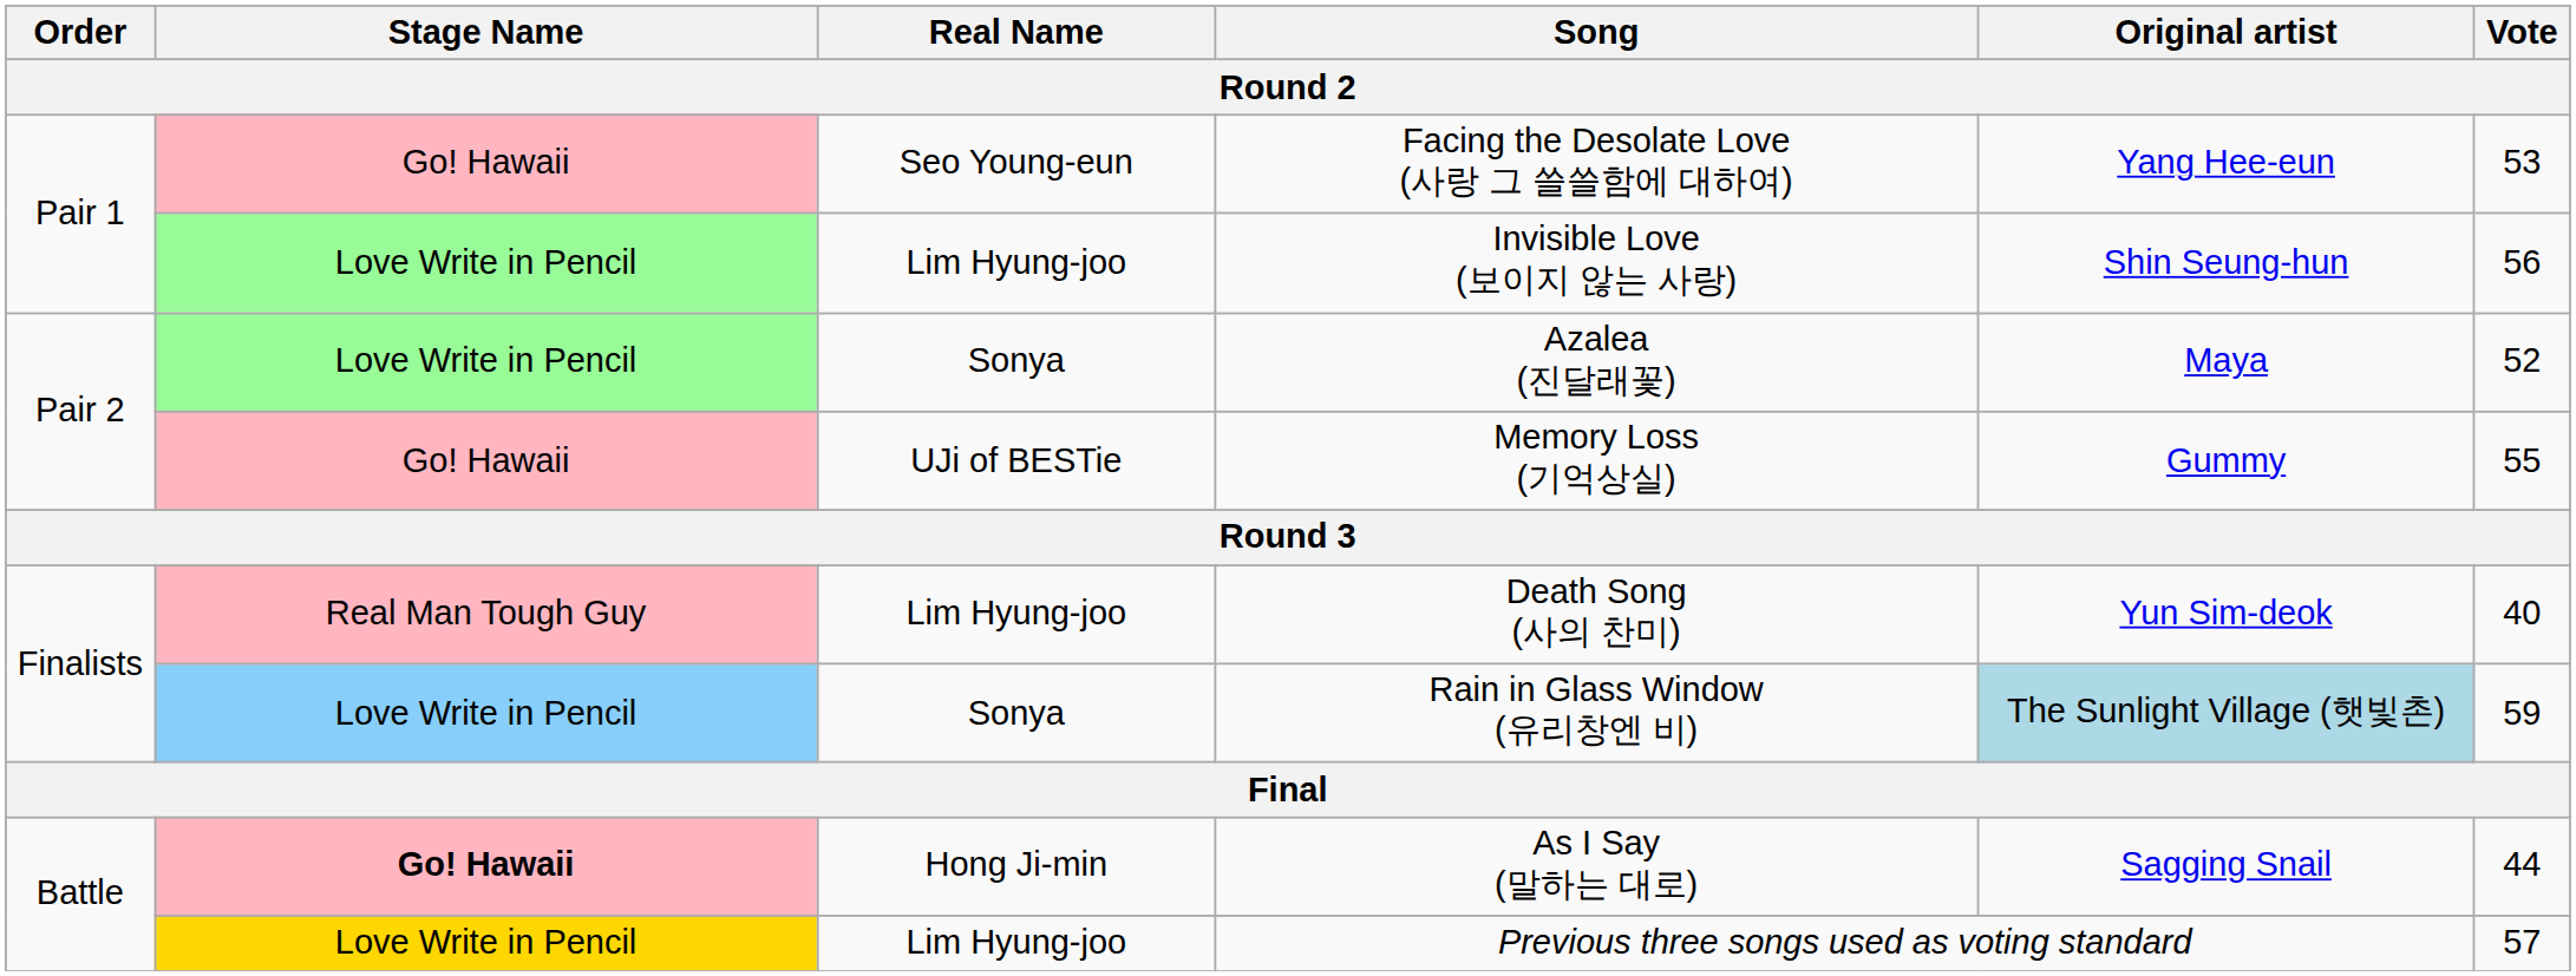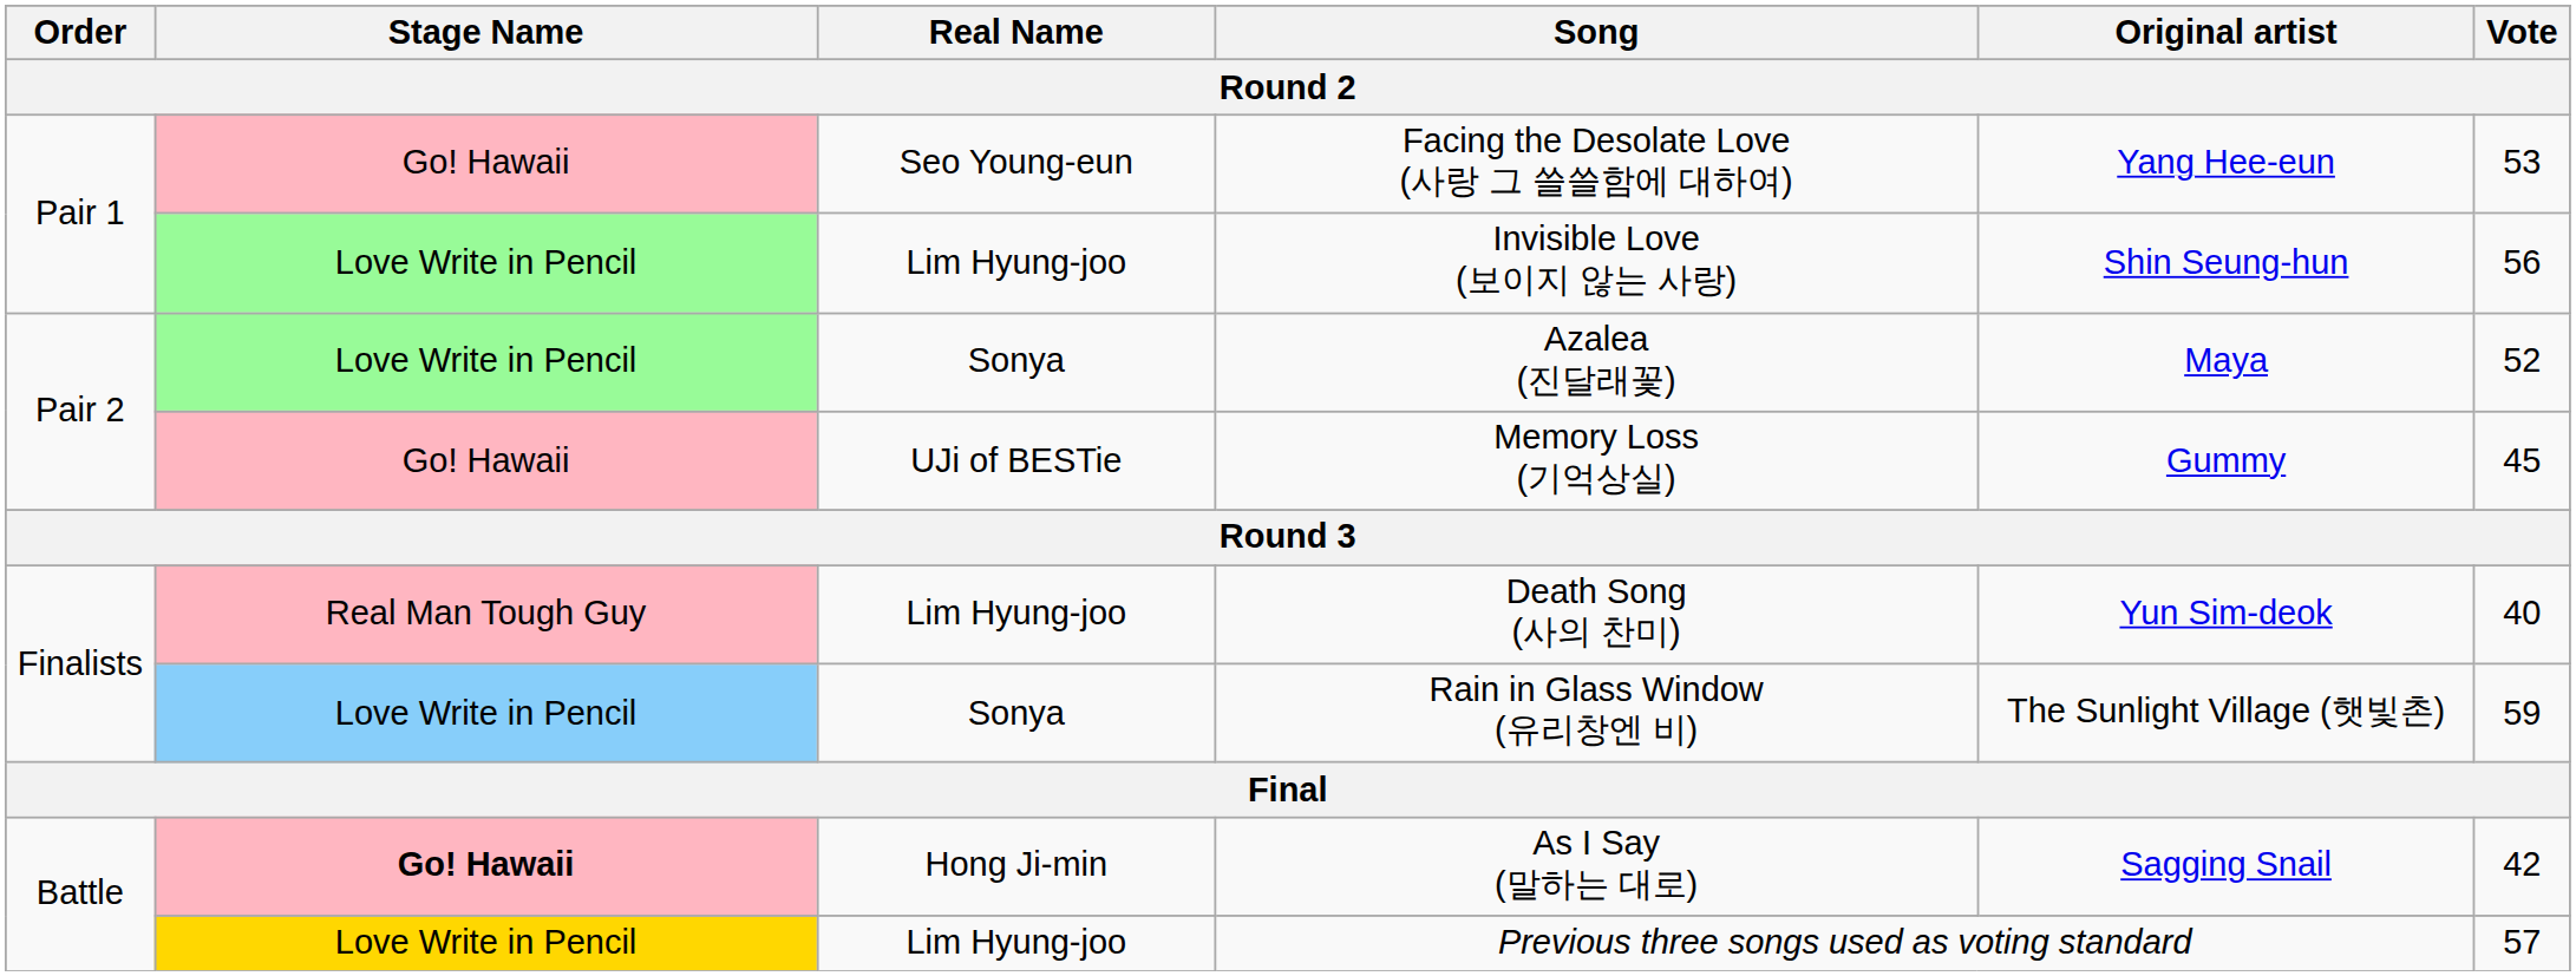Memory Loss (기억상실) | Vote: 55 -> 45
Rain in Glass Window (유리창엔 비) | Original artist: lightblue background -> no background
As I Say (말하는 대로) | Vote: 44 -> 42
